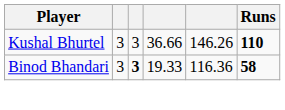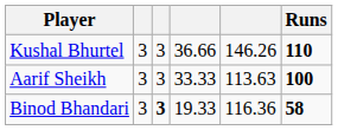+ row: Aarif Sheikh | 3 | 3 | 33.33 | 113.63 | 100
